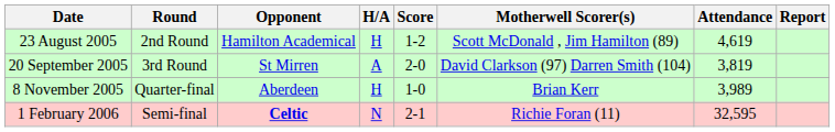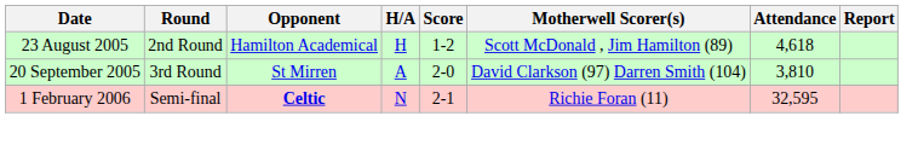23 August 2005 | Attendance: 4,619 -> 4,618
20 September 2005 | Attendance: 3,819 -> 3,810
- row: 8 November 2005 | Quarter-final | Aberdeen | H | 1-0 | Brian Kerr | 3,989
